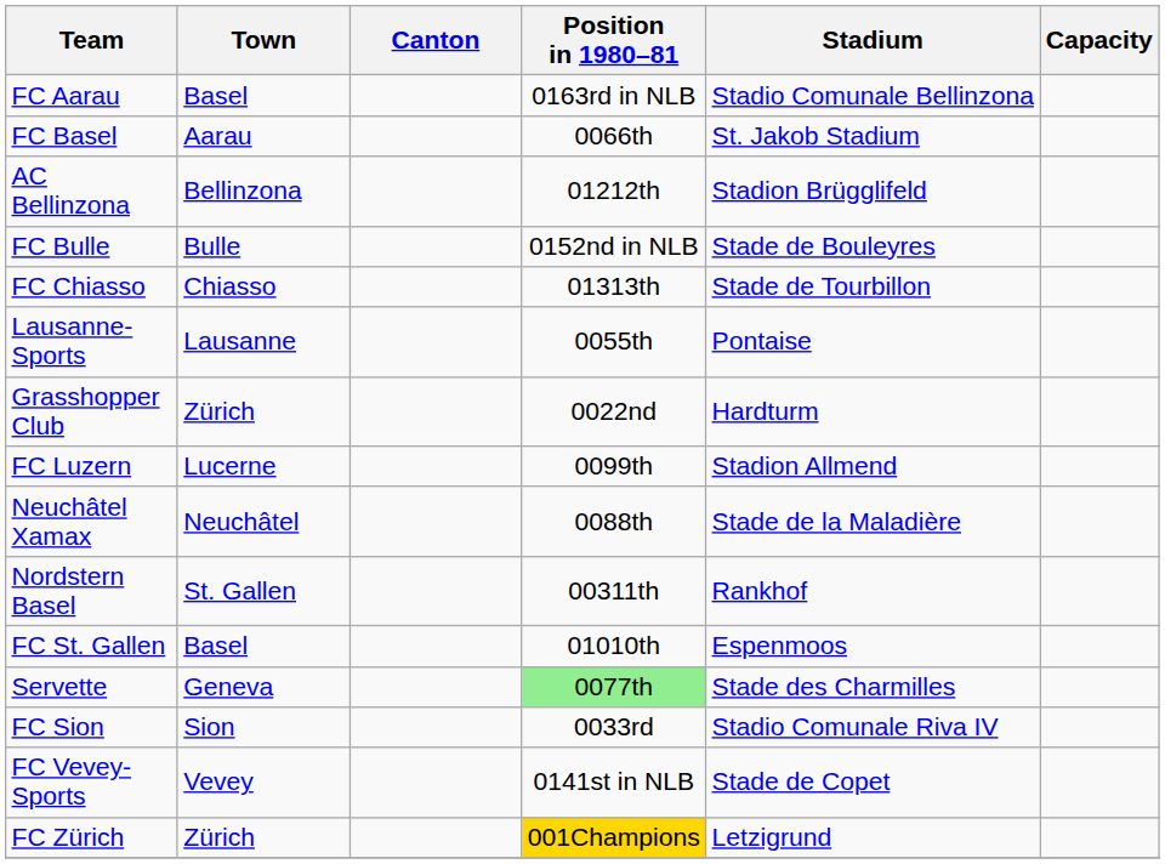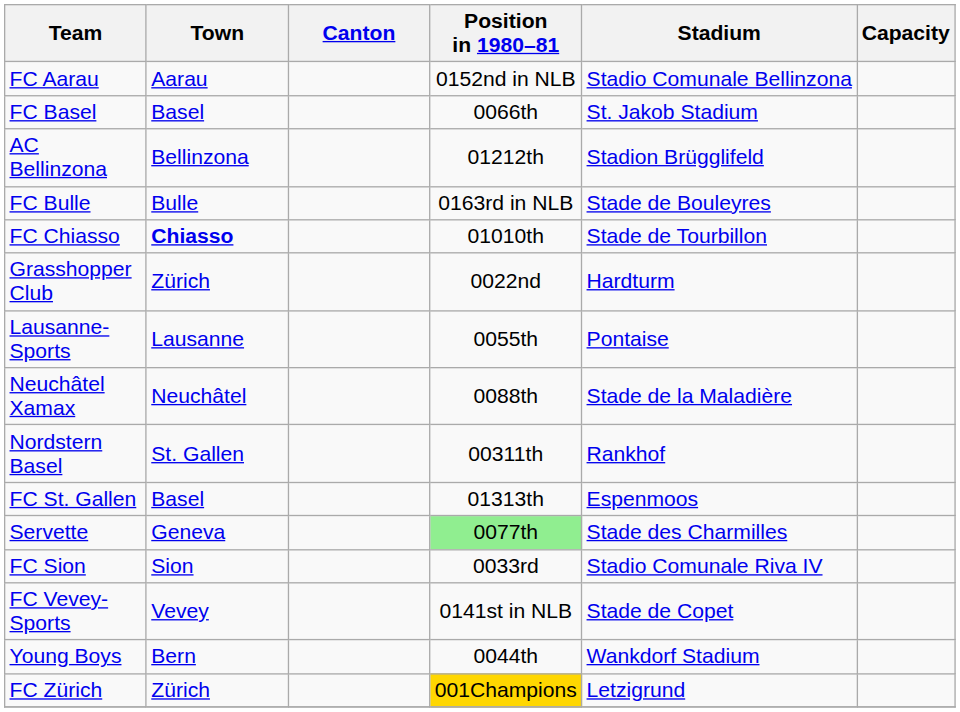FC Aarau | Town: Basel -> Aarau
FC Aarau | Position in 1980–81: 0163rd in NLB -> 0152nd in NLB
FC Basel | Town: Aarau -> Basel
FC Bulle | Position in 1980–81: 0152nd in NLB -> 0163rd in NLB
FC Chiasso | Town: normal -> bold
FC Chiasso | Position in 1980–81: 01313th -> 01010th
rows swapped: Grasshopper Club <-> Lausanne-Sports
- row: FC Luzern | Lucerne | 0099th | Stadion Allmend
FC St. Gallen | Position in 1980–81: 01010th -> 01313th
+ row: Young Boys | Bern | 0044th | Wankdorf Stadium
